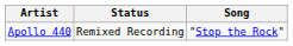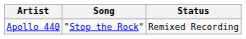columns swapped: Song <-> Status
